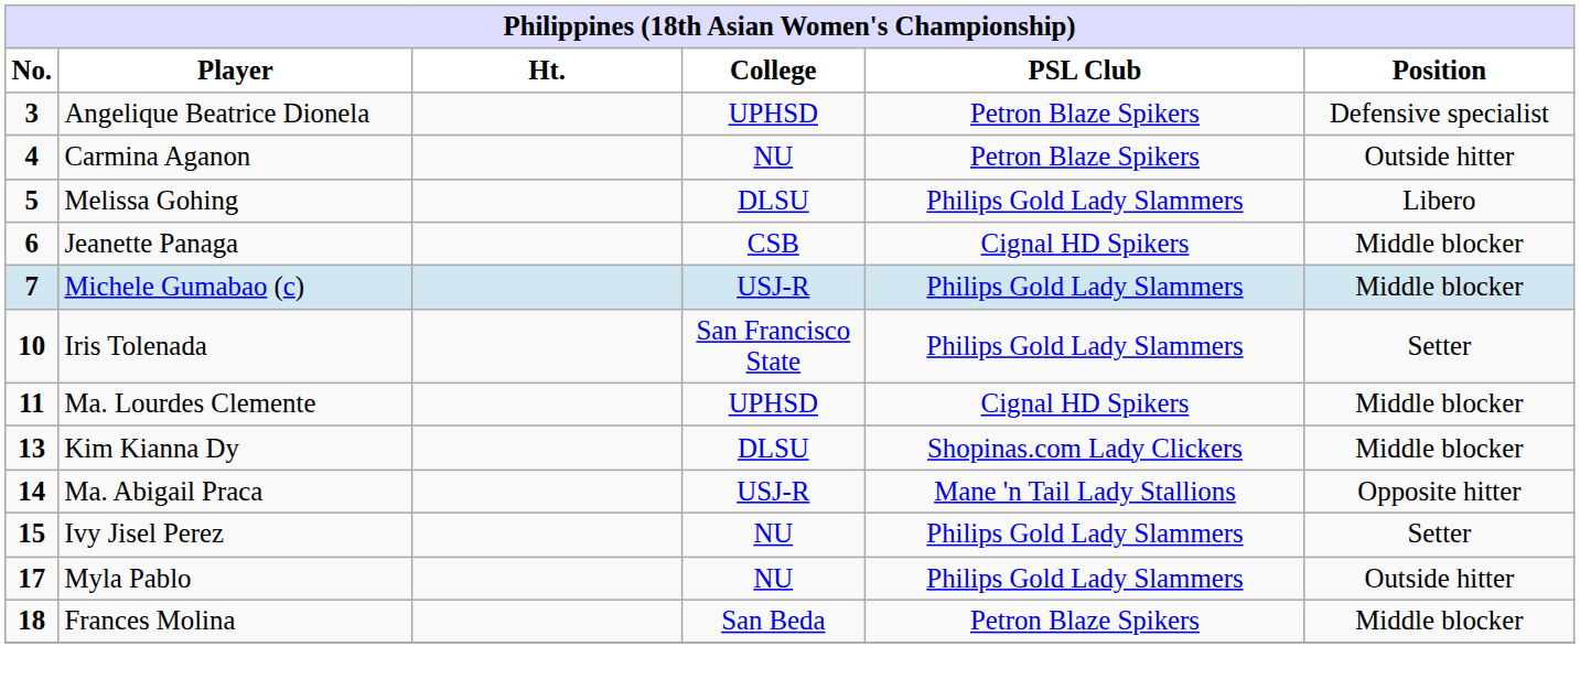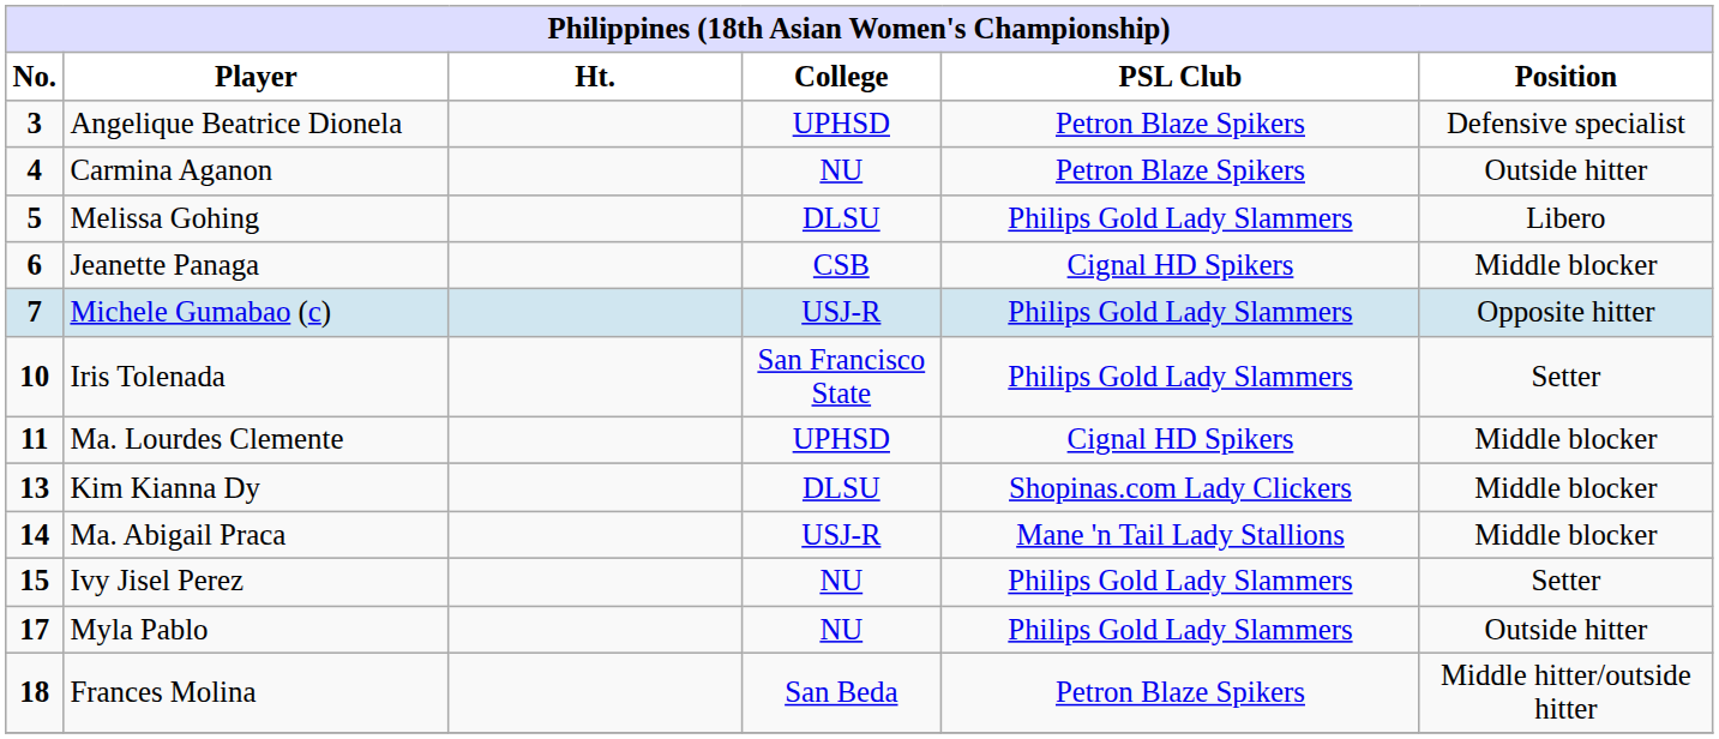Michele Gumabao (c) | Position: Middle blocker -> Opposite hitter
Ma. Abigail Praca | Position: Opposite hitter -> Middle blocker
Frances Molina | Position: Middle blocker -> Middle hitter/outside hitter
